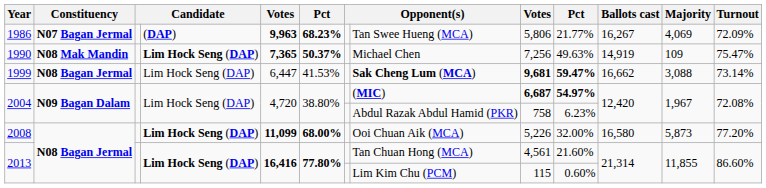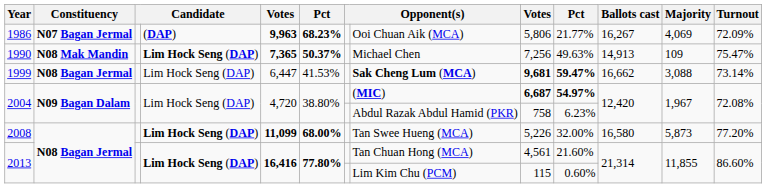1986 | column 8: Tan Swee Hueng (MCA) -> Ooi Chuan Aik (MCA)
1990 | Ballots cast: 14,919 -> 14,913
2008 | column 8: Ooi Chuan Aik (MCA) -> Tan Swee Hueng (MCA)
